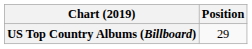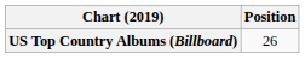US Top Country Albums (Billboard) | Position: 29 -> 26
